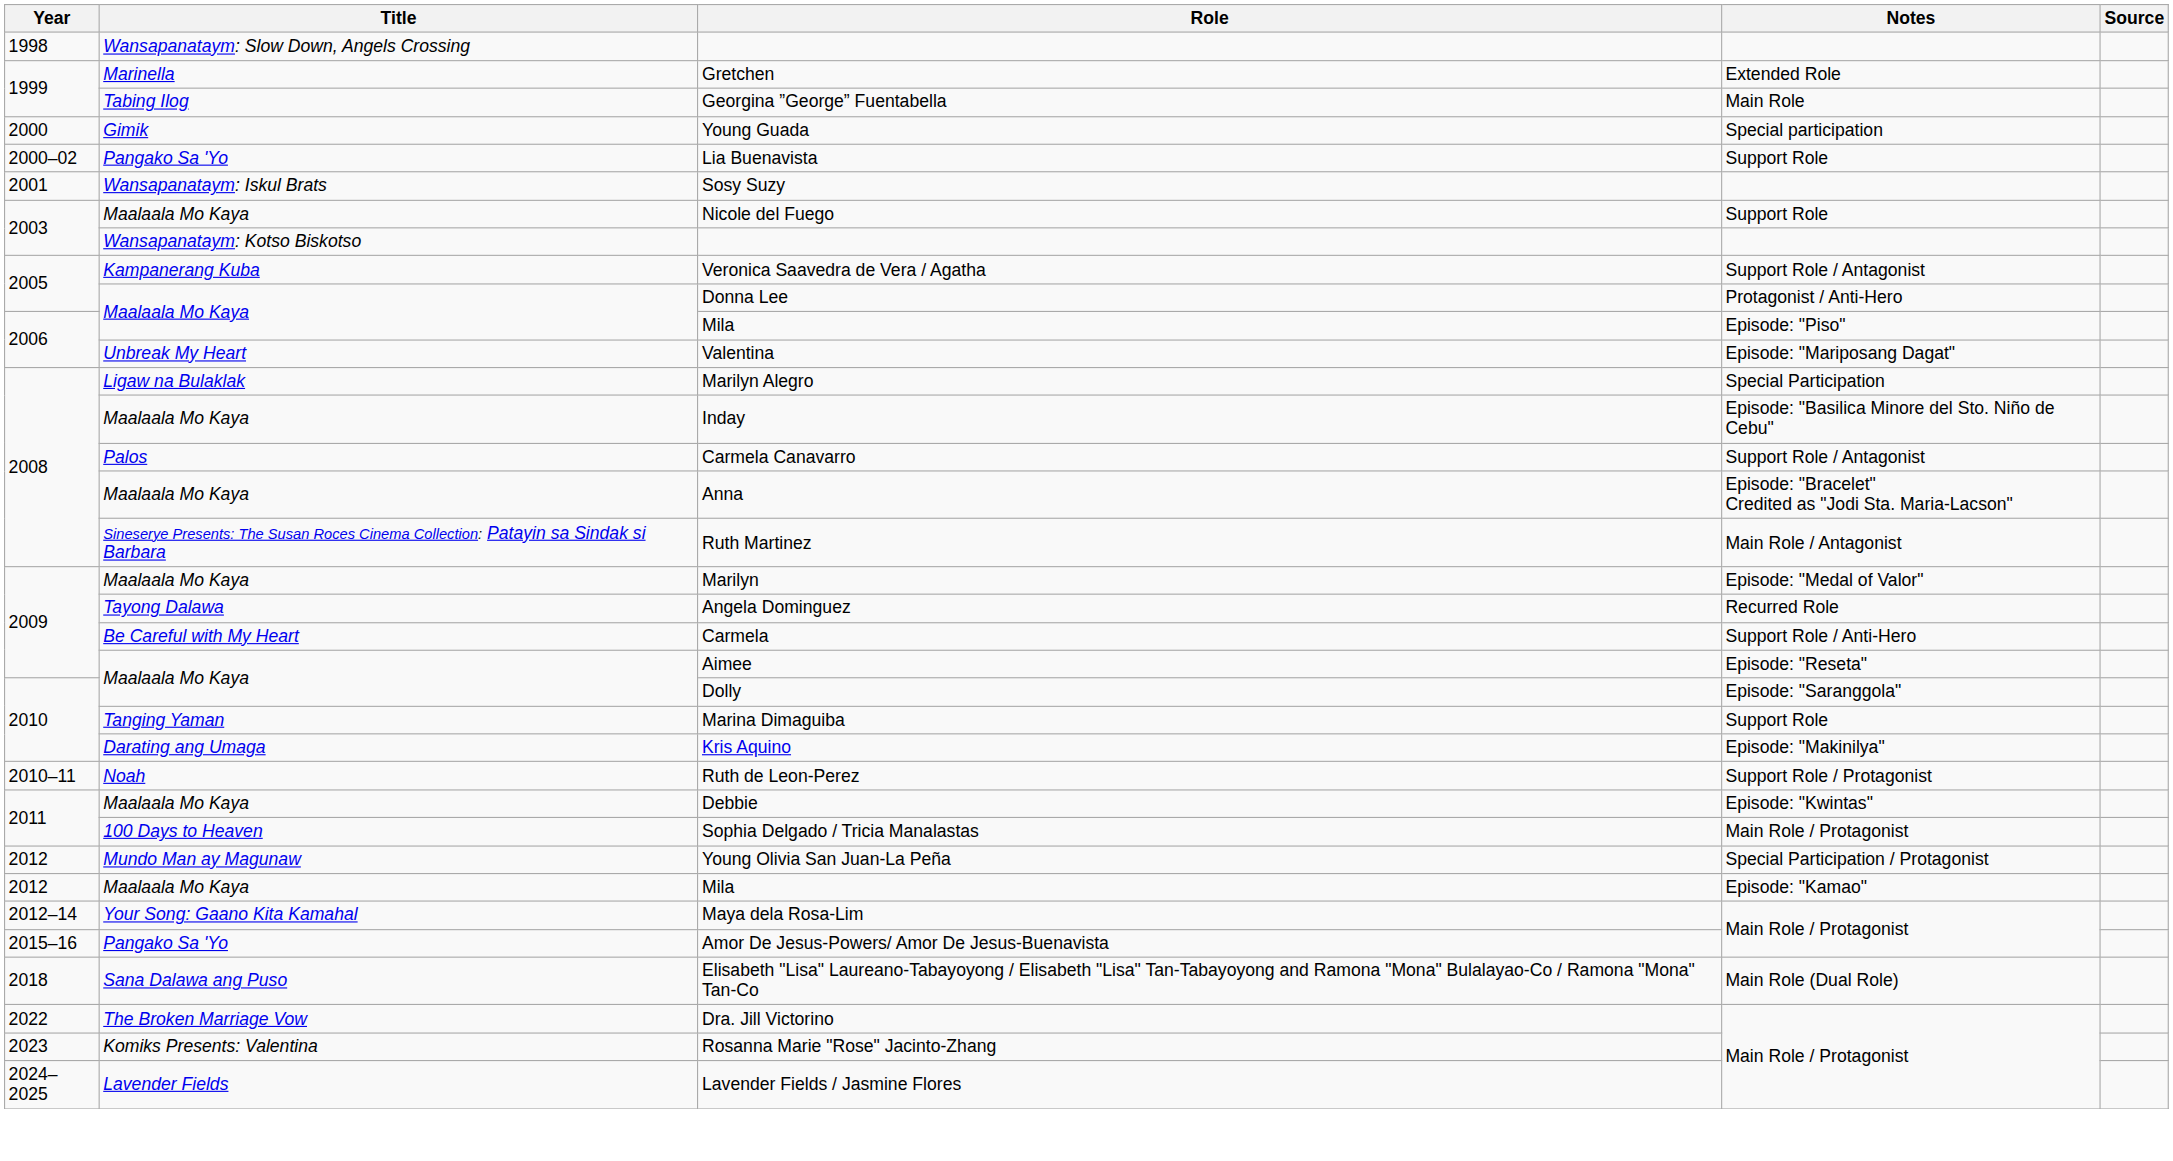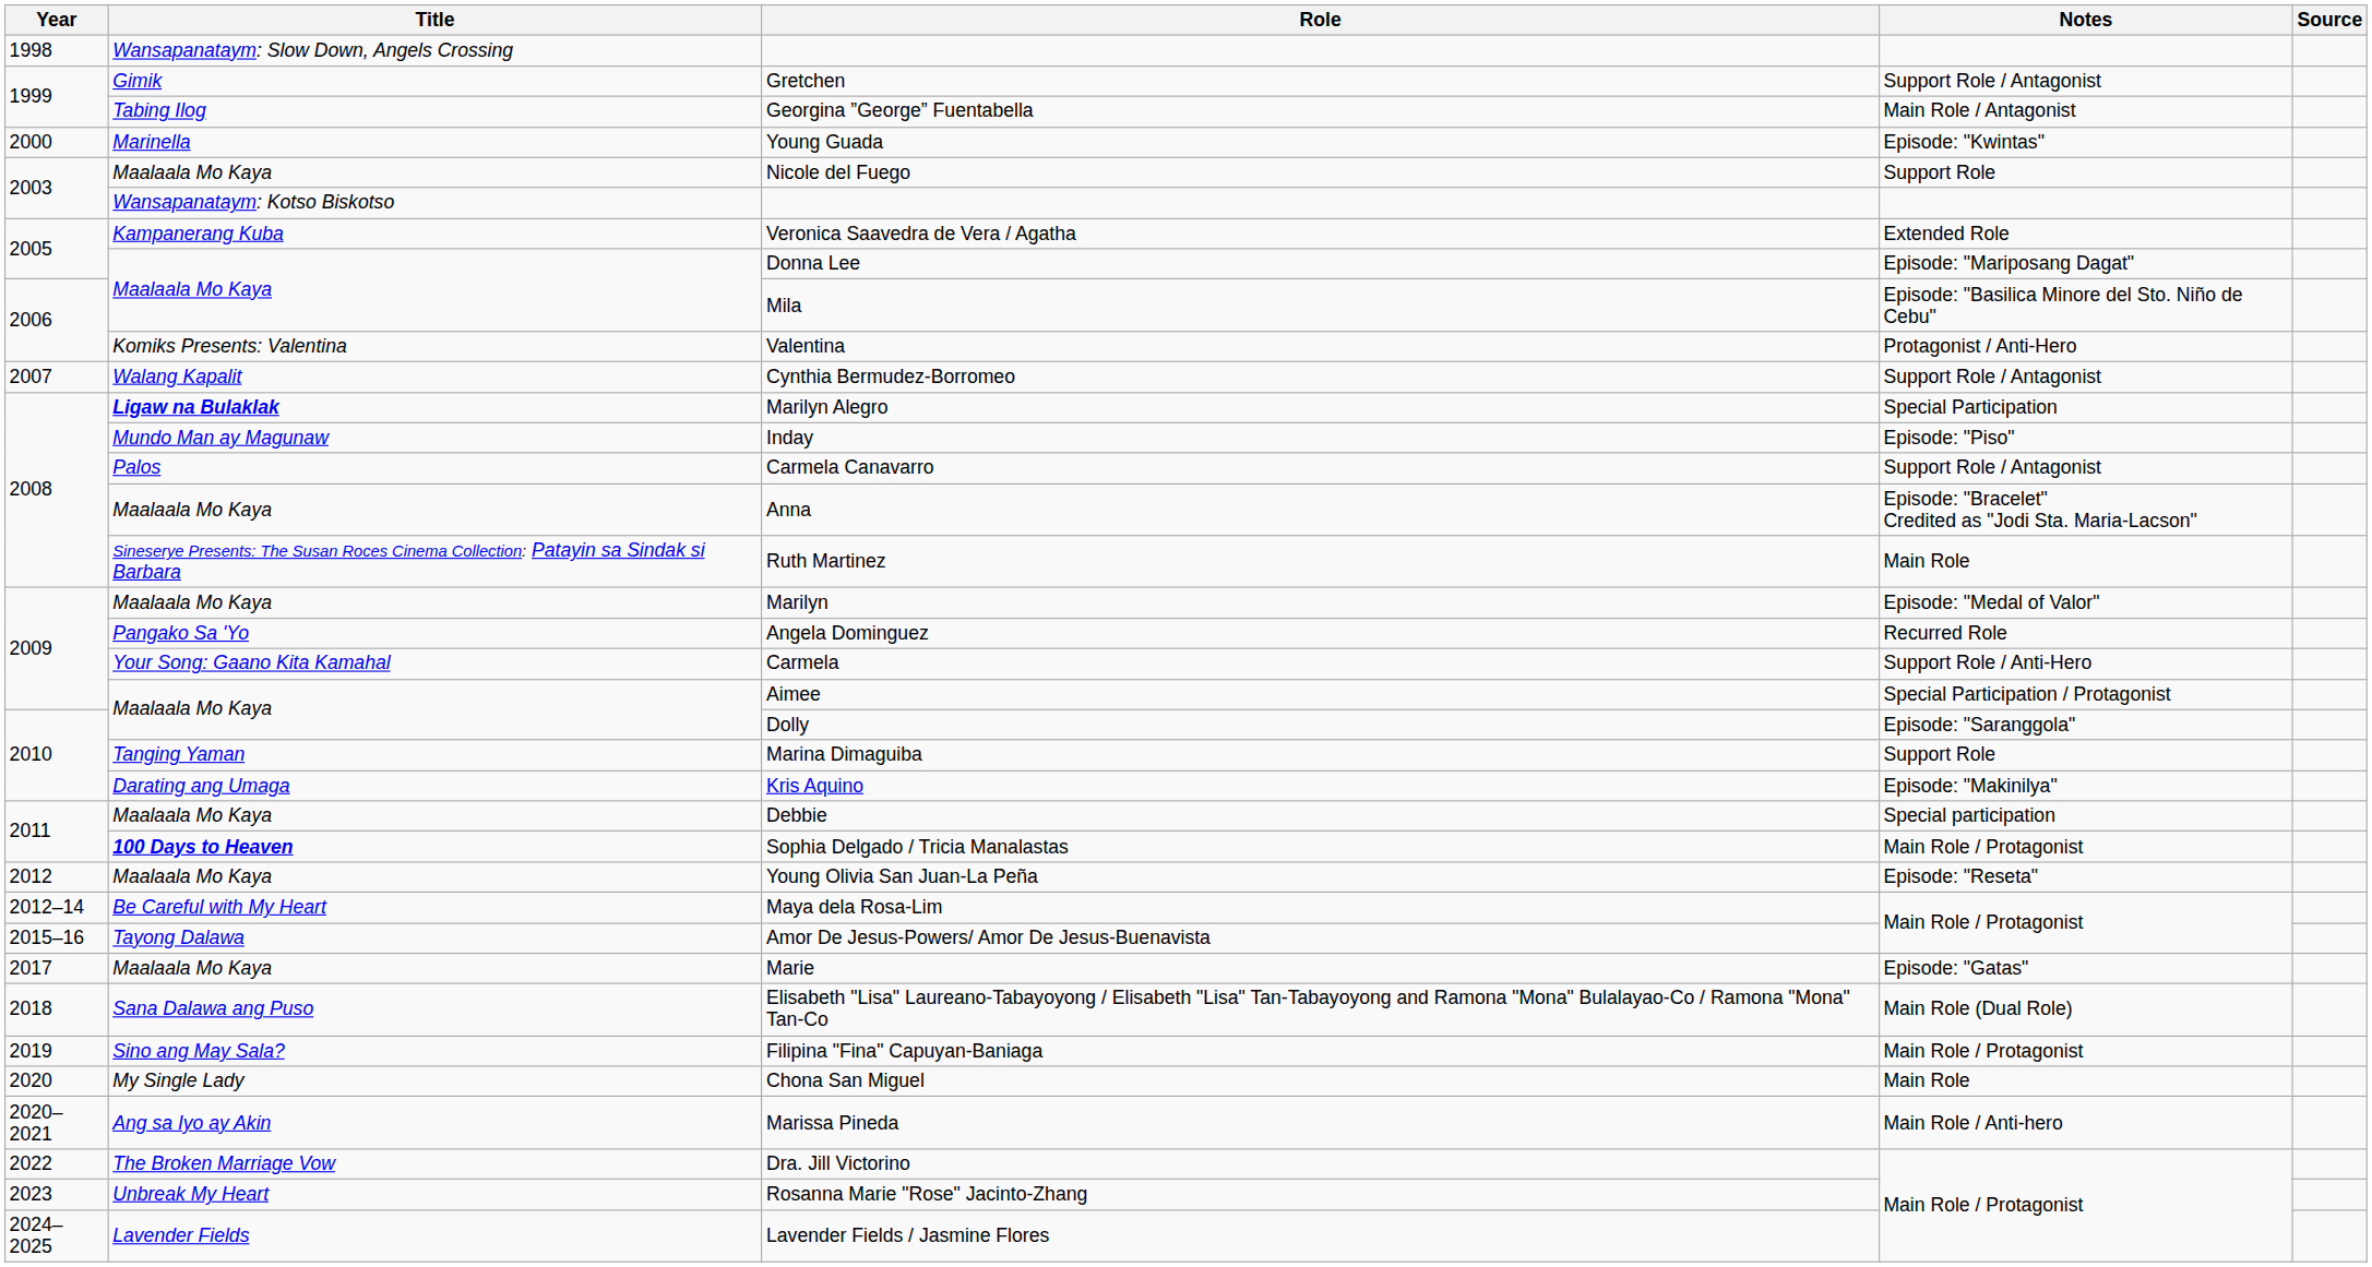Gretchen | Title: Marinella -> Gimik
Gretchen | Notes: Extended Role -> Support Role / Antagonist
Georgina ”George” Fuentabella | Notes: Main Role -> Main Role / Antagonist
Young Guada | Title: Gimik -> Marinella
Young Guada | Notes: Special participation -> Episode: "Kwintas"
- row: 2000–02 | Pangako Sa 'Yo | Lia Buenavista | Support Role
- row: 2001 | Wansapanataym: Iskul Brats | Sosy Suzy
Veronica Saavedra de Vera / Agatha | Notes: Support Role / Antagonist -> Extended Role
Donna Lee | Notes: Protagonist / Anti-Hero -> Episode: "Mariposang Dagat"
2006 / Mila | Notes: Episode: "Piso" -> Episode: "Basilica Minore del Sto. Niño de Cebu"
Valentina | Title: Unbreak My Heart -> Komiks Presents: Valentina
Valentina | Notes: Episode: "Mariposang Dagat" -> Protagonist / Anti-Hero
+ row: 2007 | Walang Kapalit | Cynthia Bermudez-Borromeo | Support Role / Antagonist
Marilyn Alegro | Title: normal -> bold
Inday | Title: Maalaala Mo Kaya -> Mundo Man ay Magunaw
Inday | Notes: Episode: "Basilica Minore del Sto. Niño de Cebu" -> Episode: "Piso"
Ruth Martinez | Notes: Main Role / Antagonist -> Main Role
Angela Dominguez | Title: Tayong Dalawa -> Pangako Sa 'Yo
Carmela | Title: Be Careful with My Heart -> Your Song: Gaano Kita Kamahal
Aimee | Notes: Episode: "Reseta" -> Special Participation / Protagonist
- row: 2010–11 | Noah | Ruth de Leon-Perez | Support Role / Protagonist
Debbie | Notes: Episode: "Kwintas" -> Special participation
Sophia Delgado / Tricia Manalastas | Title: normal -> bold
Young Olivia San Juan-La Peña | Title: Mundo Man ay Magunaw -> Maalaala Mo Kaya
Young Olivia San Juan-La Peña | Notes: Special Participation / Protagonist -> Episode: "Reseta"
- row: 2012 | Maalaala Mo Kaya | Mila | Episode: "Kamao"
Maya dela Rosa-Lim | Title: Your Song: Gaano Kita Kamahal -> Be Careful with My Heart
Amor De Jesus-Powers/ Amor De Jesus-Buenavista | Title: Pangako Sa 'Yo -> Tayong Dalawa
+ row: 2017 | Maalaala Mo Kaya | Marie | Episode: "Gatas"
+ row: 2019 | Sino ang May Sala? | Filipina "Fina" Capuyan-Baniaga | Main Role / Protagonist
+ row: 2020 | My Single Lady | Chona San Miguel | Main Role
+ row: 2020–2021 | Ang sa Iyo ay Akin | Marissa Pineda | Main Role / Anti-hero
Rosanna Marie "Rose" Jacinto-Zhang | Title: Komiks Presents: Valentina -> Unbreak My Heart
